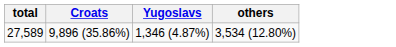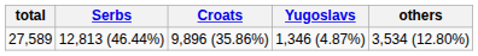+ column: Serbs | 12,813 (46.44%)
